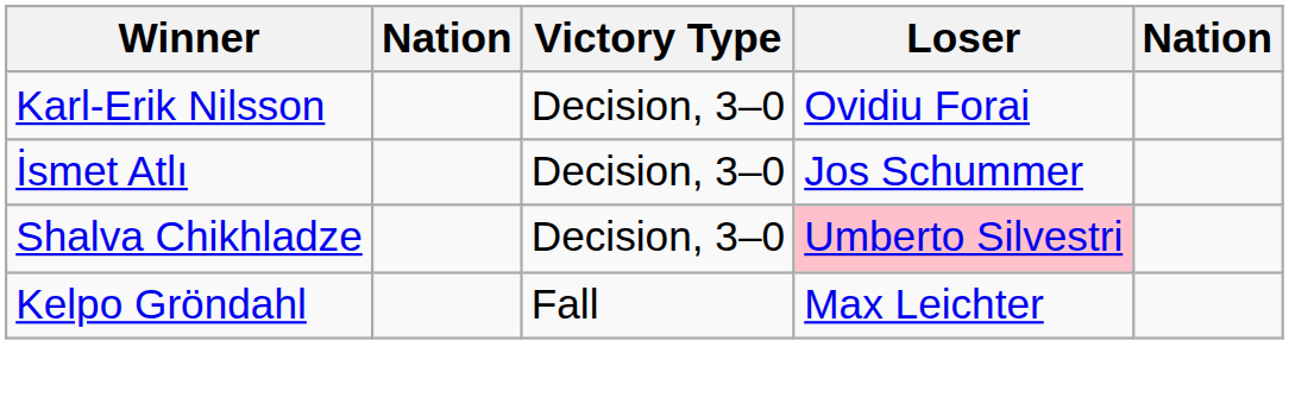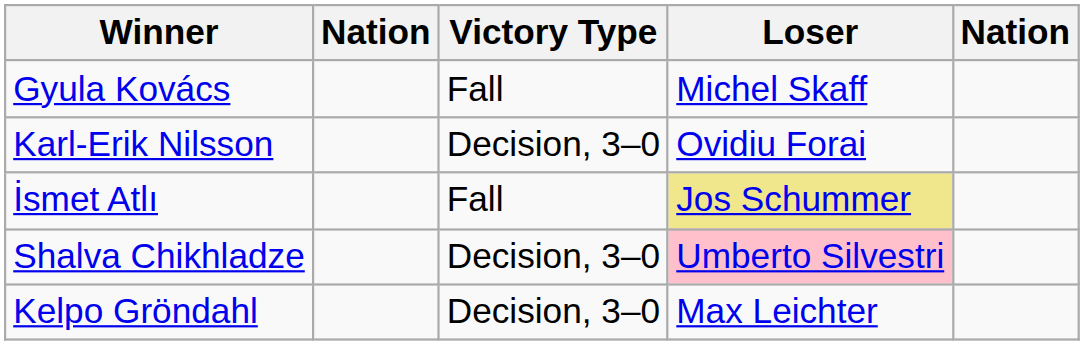+ row: Gyula Kovács | Fall | Michel Skaff
İsmet Atlı | Victory Type: Decision, 3–0 -> Fall
İsmet Atlı | Loser: no background -> khaki background
Kelpo Gröndahl | Victory Type: Fall -> Decision, 3–0
